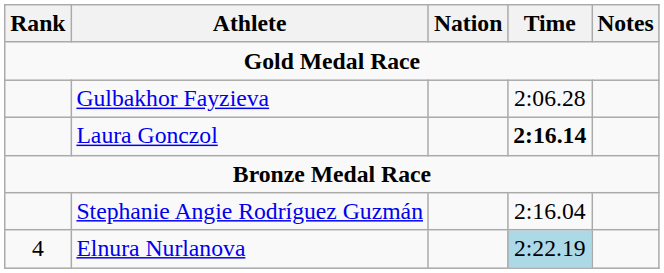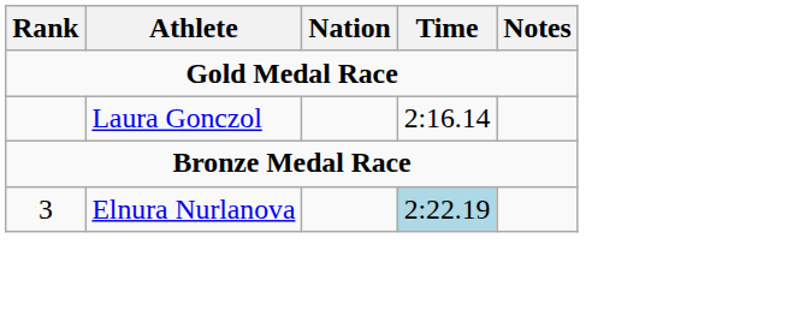- row: Gulbakhor Fayzieva | 2:06.28
Laura Gonczol | Time: bold -> normal
- row: Stephanie Angie Rodríguez Guzmán | 2:16.04
Elnura Nurlanova | Rank: 4 -> 3
